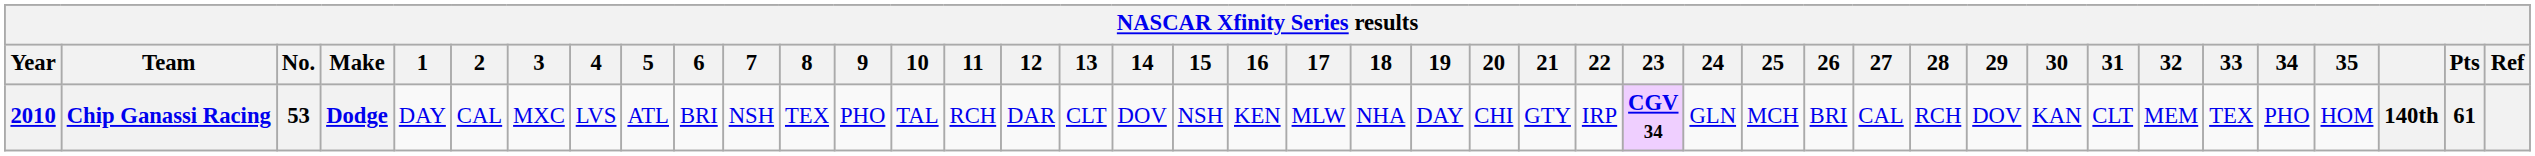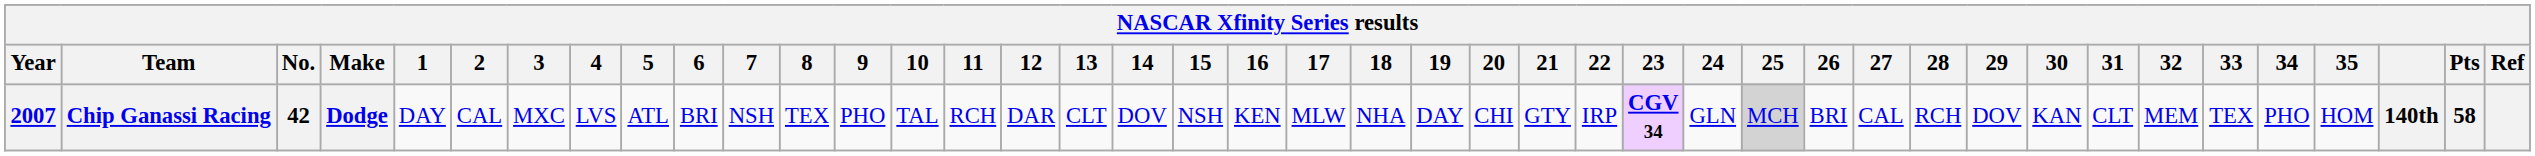Chip Ganassi Racing | Year: 2010 -> 2007
Chip Ganassi Racing | No.: 53 -> 42
Chip Ganassi Racing | 25: no background -> lightgrey background
Chip Ganassi Racing | Pts: 61 -> 58
